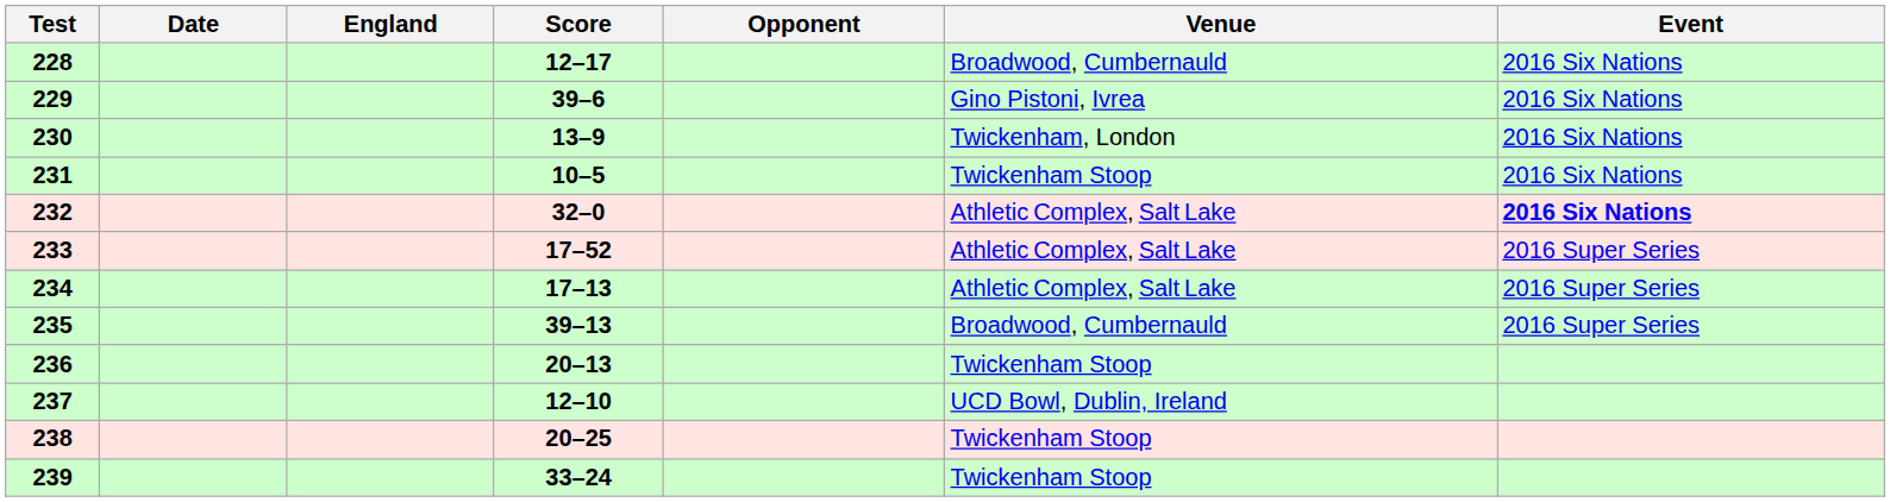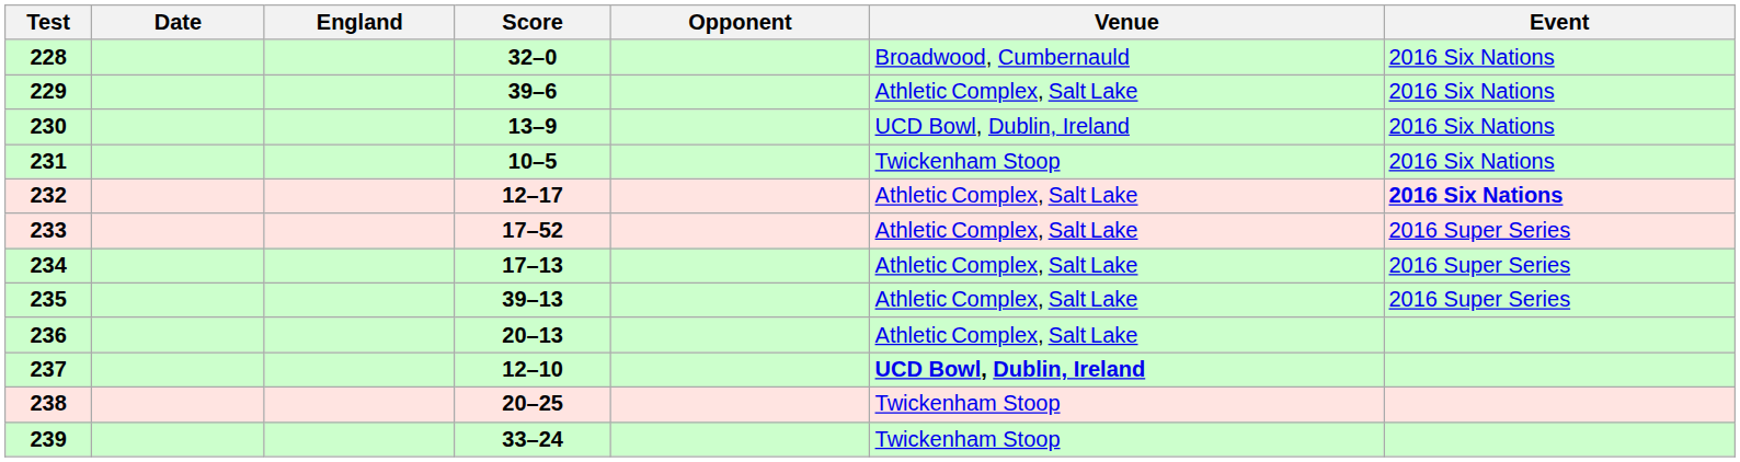228 | Score: 12–17 -> 32–0
229 | Venue: Gino Pistoni, Ivrea -> Athletic Complex, Salt Lake
230 | Venue: Twickenham, London -> UCD Bowl, Dublin, Ireland
232 | Score: 32–0 -> 12–17
235 | Venue: Broadwood, Cumbernauld -> Athletic Complex, Salt Lake
236 | Venue: Twickenham Stoop -> Athletic Complex, Salt Lake
237 | Venue: normal -> bold
